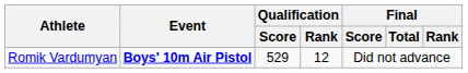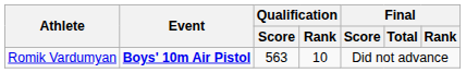Romik Vardumyan | Qualification / Score: 529 -> 563
Romik Vardumyan | Qualification / Rank: 12 -> 10
